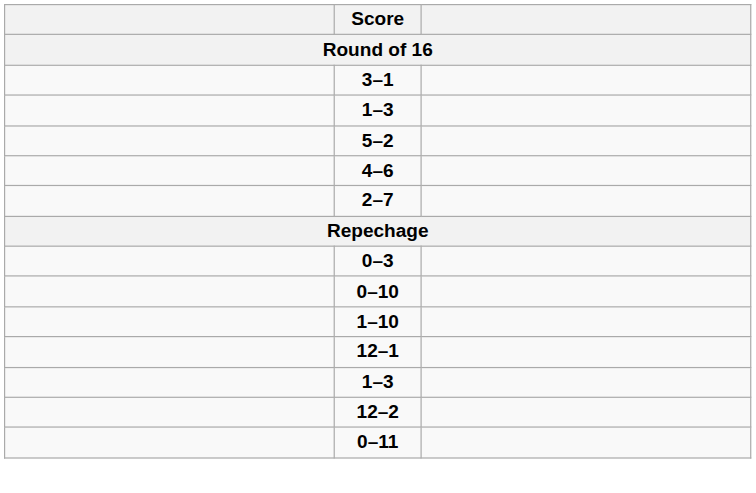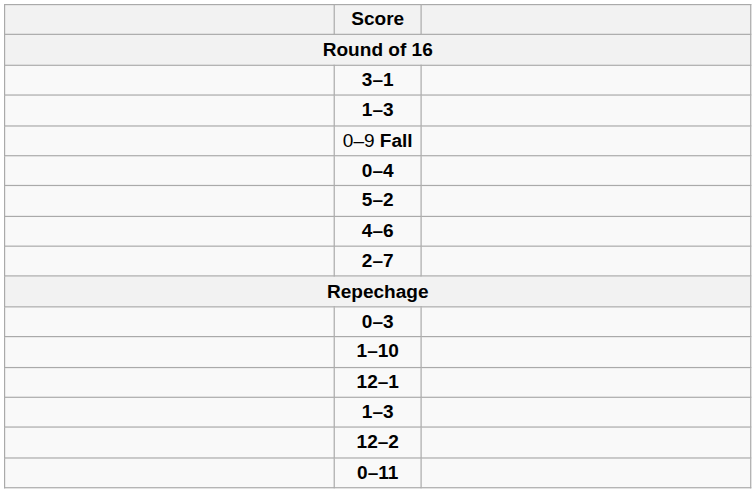+ row: 0–9 Fall
+ row: 0–4
- row: 0–10
